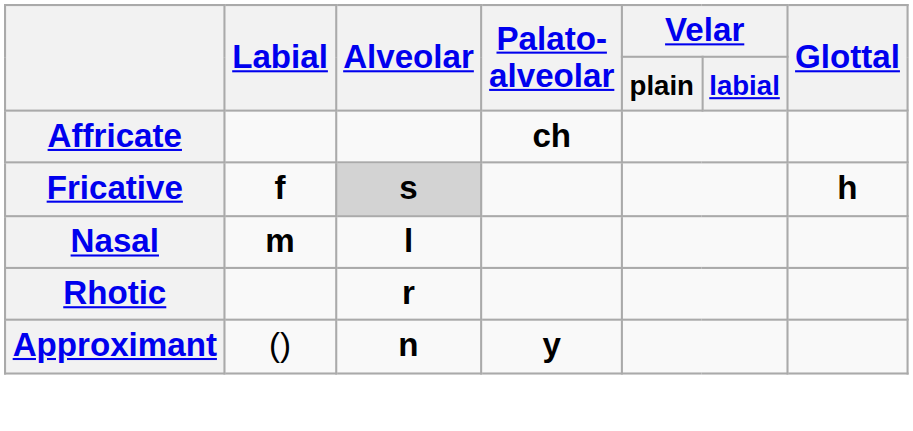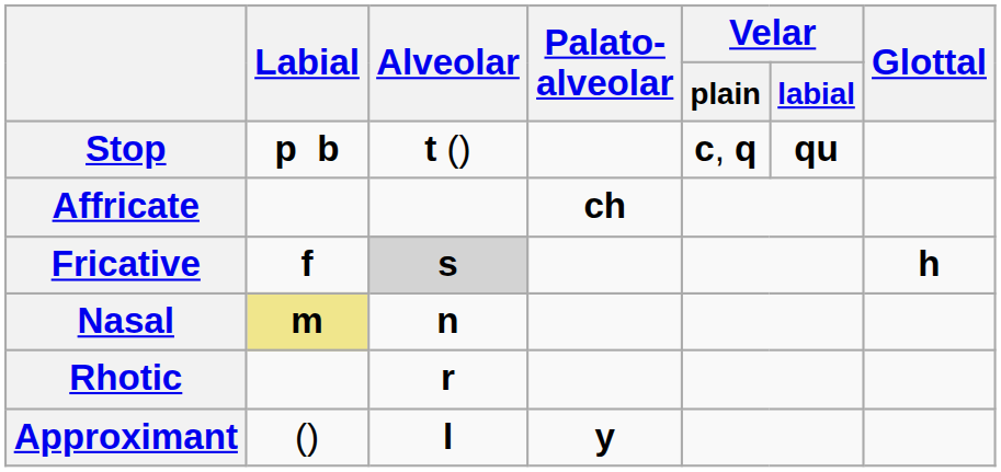+ row: Stop | p b | t () | c, q | qu
Nasal | Labial: no background -> khaki background
Nasal | Alveolar: l -> n
Approximant | Alveolar: n -> l
